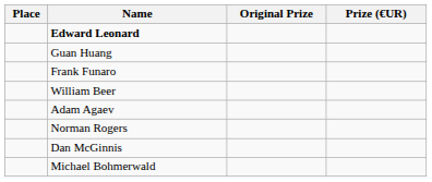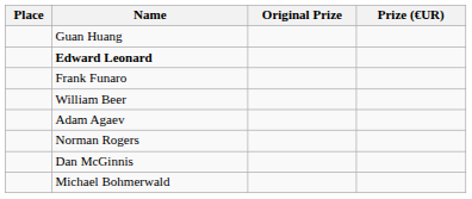rows swapped: Edward Leonard <-> Guan Huang
